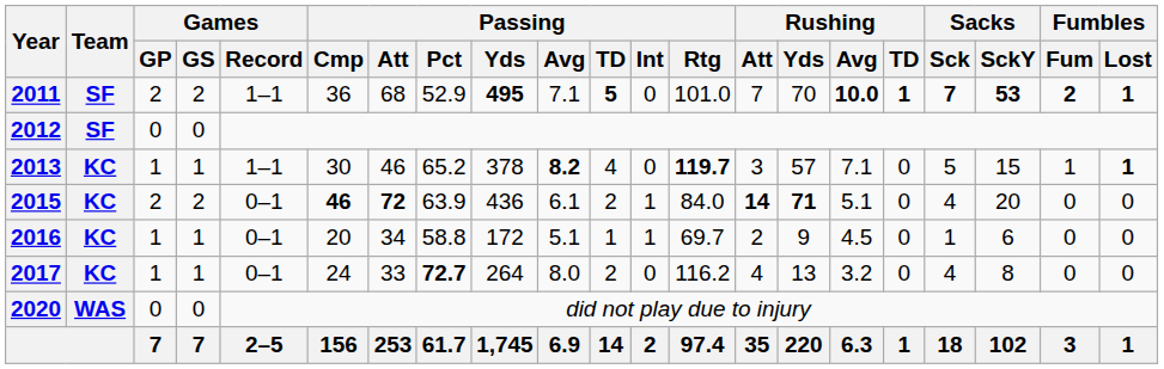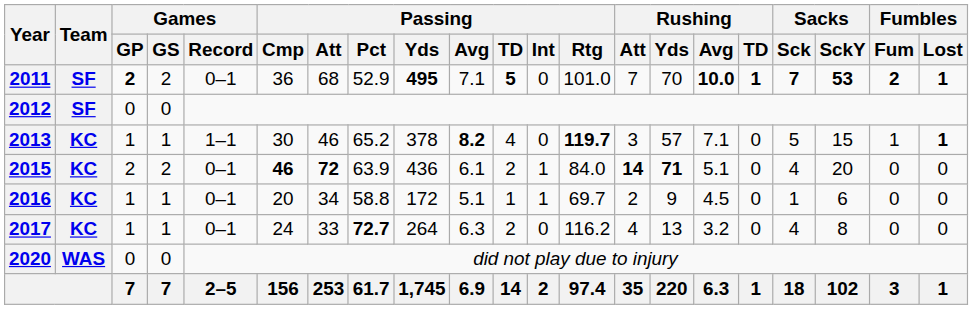2011 | Games / GP: normal -> bold
2011 | Games / Record: 1–1 -> 0–1
2017 | Passing / Avg: 8.0 -> 6.3
